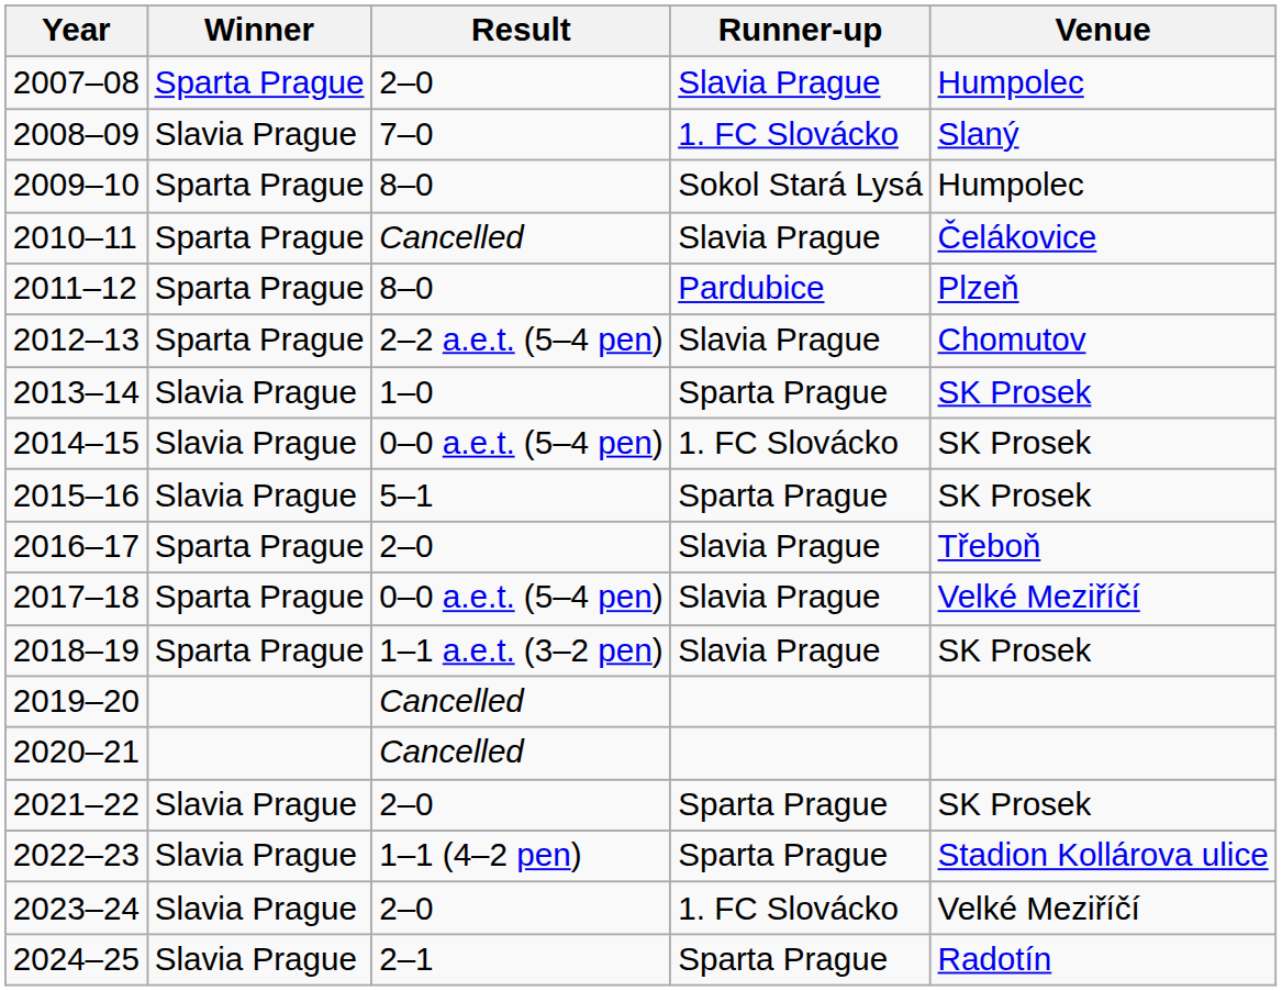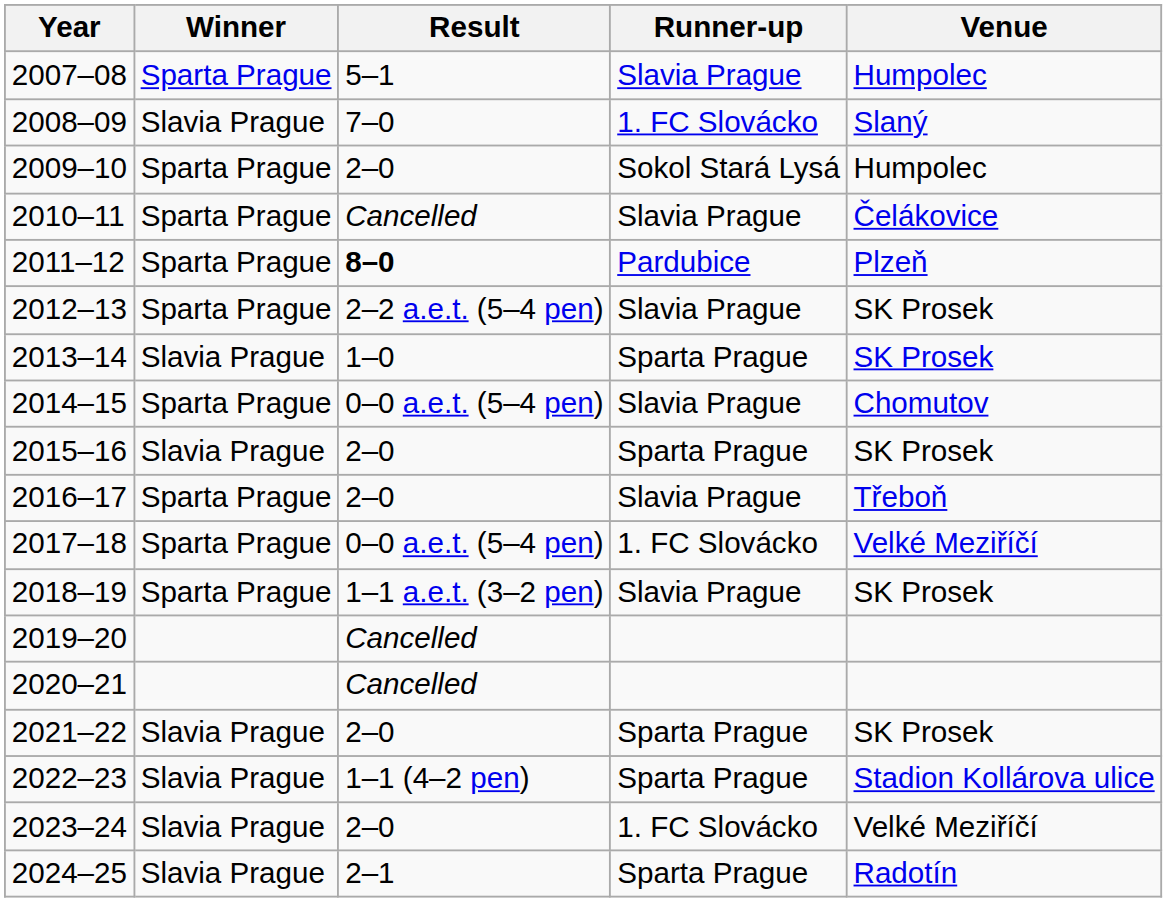2007–08 | Result: 2–0 -> 5–1
2009–10 | Result: 8–0 -> 2–0
2011–12 | Result: normal -> bold
2012–13 | Venue: Chomutov -> SK Prosek
2014–15 | Winner: Slavia Prague -> Sparta Prague
2014–15 | Runner-up: 1. FC Slovácko -> Slavia Prague
2014–15 | Venue: SK Prosek -> Chomutov
2015–16 | Result: 5–1 -> 2–0
2017–18 | Runner-up: Slavia Prague -> 1. FC Slovácko
